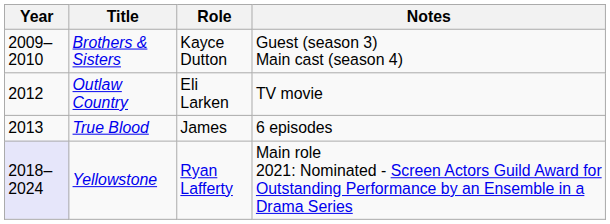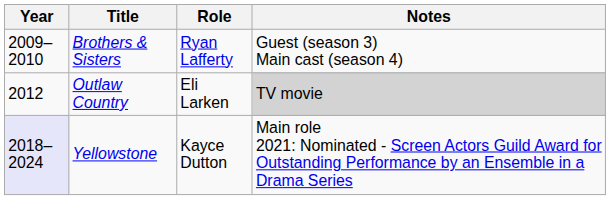Brothers & Sisters | Role: Kayce Dutton -> Ryan Lafferty
Outlaw Country | Notes: no background -> lightgrey background
- row: 2013 | True Blood | James | 6 episodes
Yellowstone | Role: Ryan Lafferty -> Kayce Dutton
